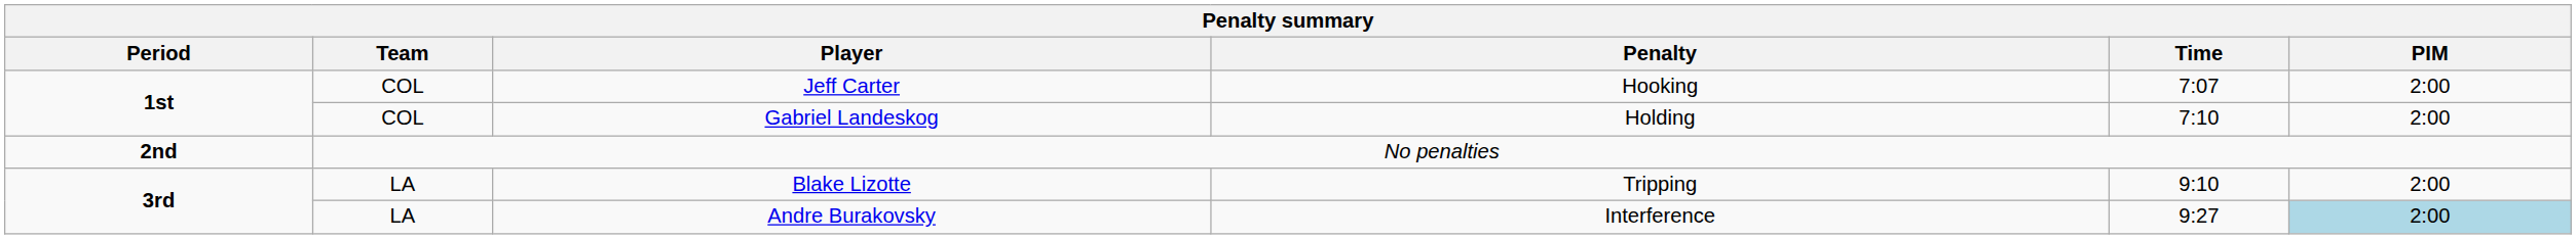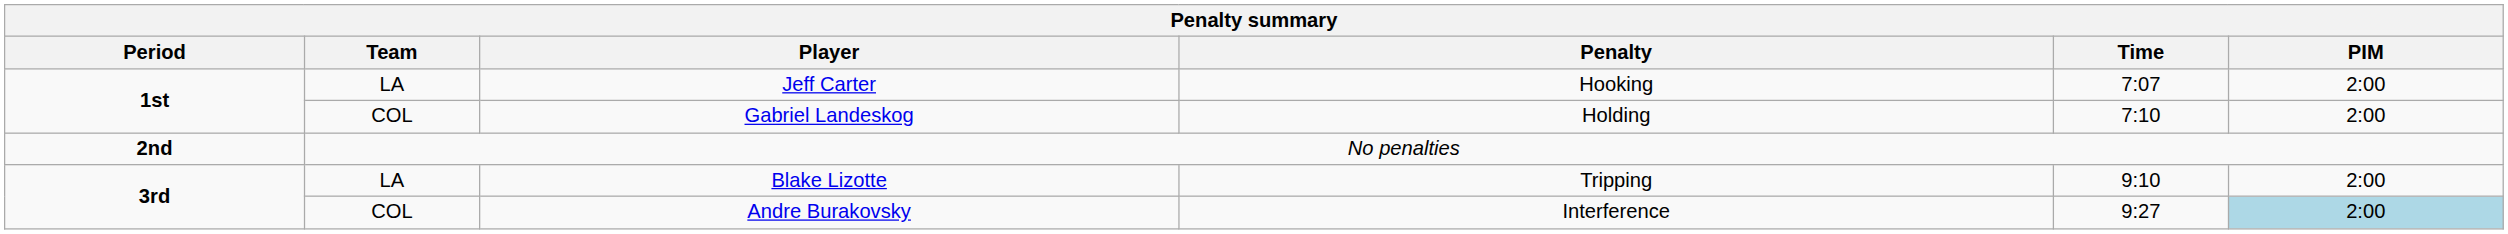Jeff Carter | Team: COL -> LA
Andre Burakovsky | Team: LA -> COL
